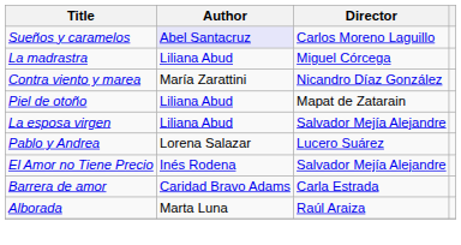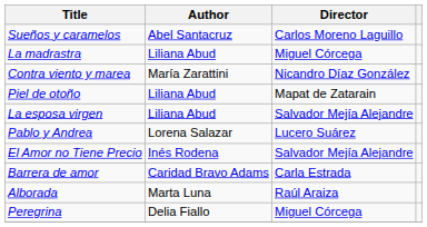Sueños y caramelos | Author: lavender background -> no background
+ row: Peregrina | Delia Fiallo | Miguel Córcega
